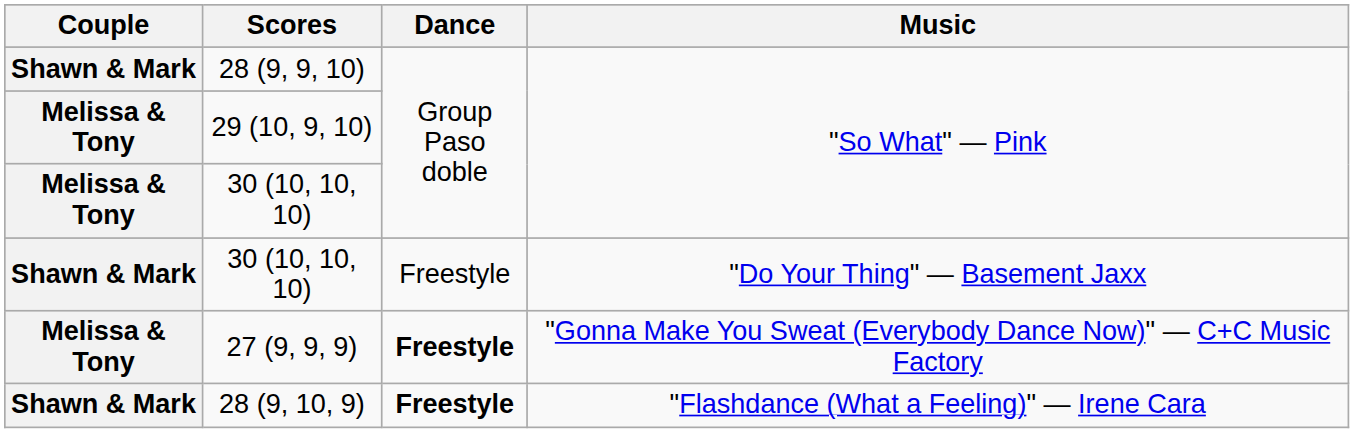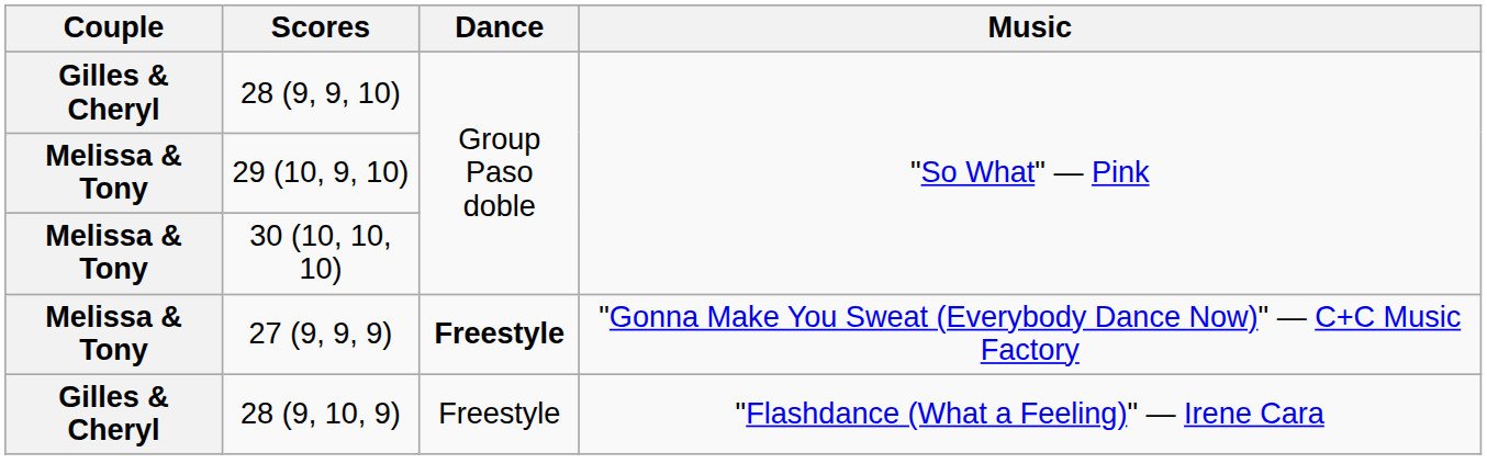28 (9, 9, 10) | Couple: Shawn & Mark -> Gilles & Cheryl
- row: Shawn & Mark | 30 (10, 10, 10) | Freestyle | "Do Your Thing" — Basement Jaxx
28 (9, 10, 9) | Couple: Shawn & Mark -> Gilles & Cheryl
28 (9, 10, 9) | Dance: bold -> normal
